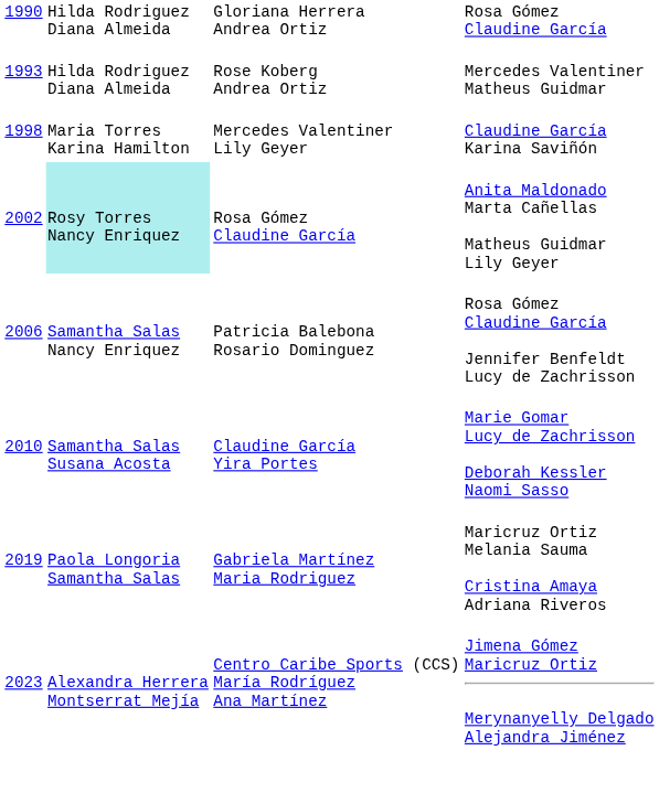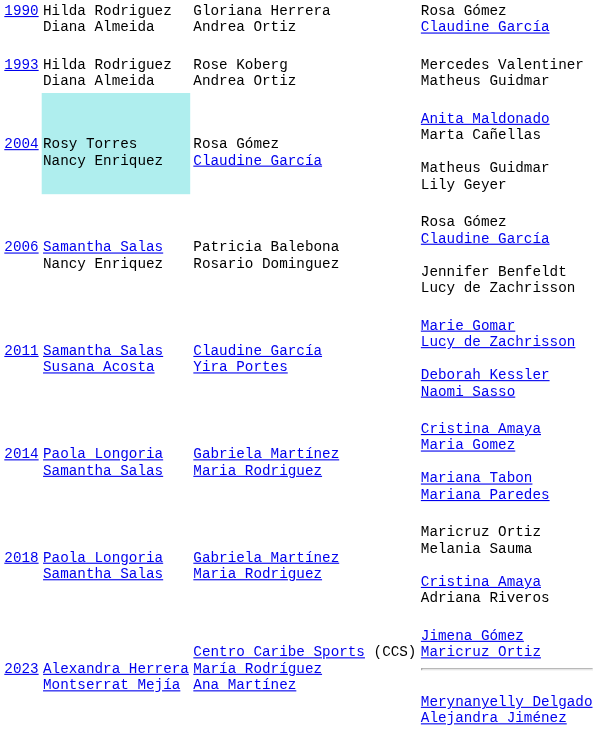- row: 1998 | Maria Torres Karina Hamilton | Mercedes Valentiner Lily Geyer | Claudine García Karina Saviñón
Anita Maldonado Marta Cañellas Matheus Guidmar Lily Geyer | column 1: 2002 -> 2004
Marie Gomar Lucy de Zachrisson Deborah Kessler Naomi Sasso | column 1: 2010 -> 2011
+ row: 2014 | Paola Longoria Samantha Salas | Gabriela Martínez Maria Rodriguez | Cristina Amaya Maria Gomez Mariana Tabon Mariana Paredes
Maricruz Ortiz Melania Sauma Cristina Amaya Adriana Riveros | column 1: 2019 -> 2018
